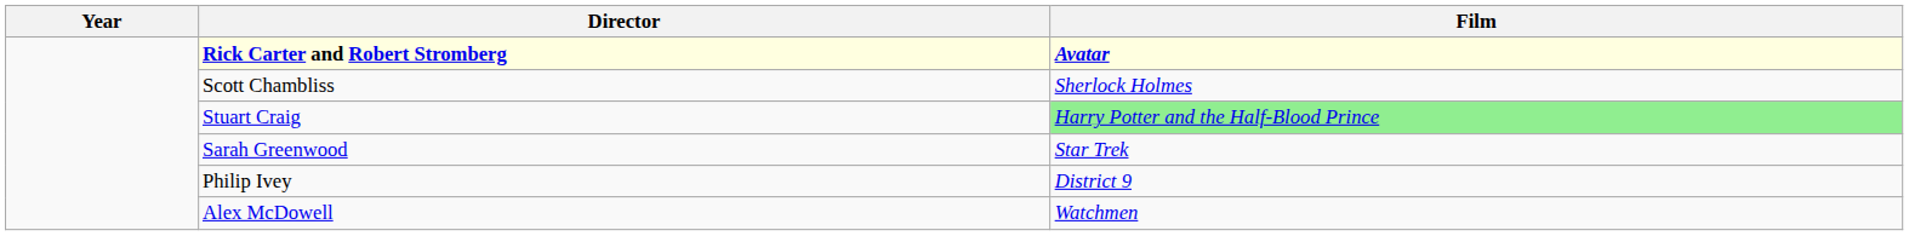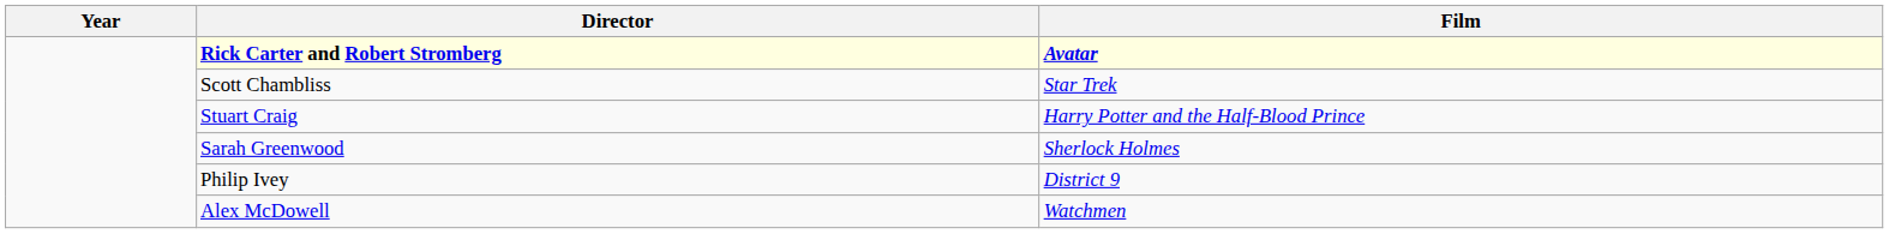Scott Chambliss | Film: Sherlock Holmes -> Star Trek
Stuart Craig | Film: lightgreen background -> no background
Sarah Greenwood | Film: Star Trek -> Sherlock Holmes
